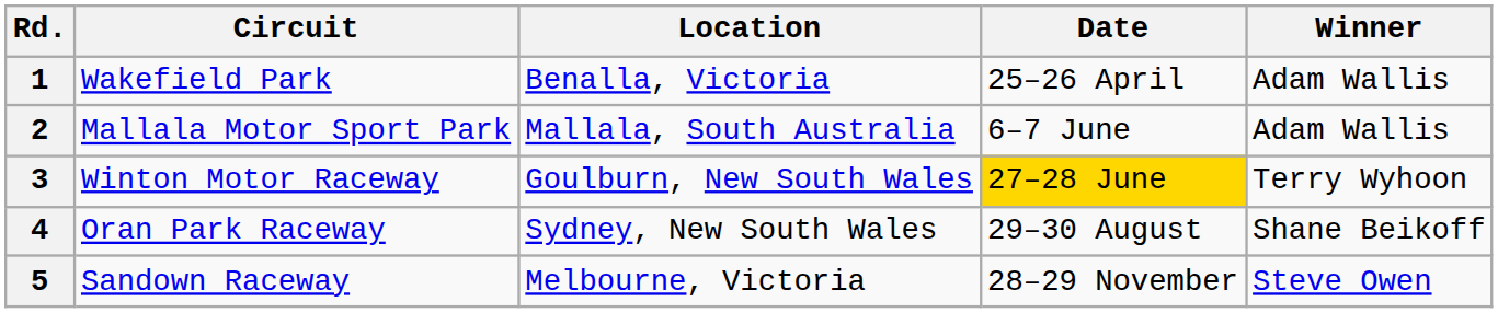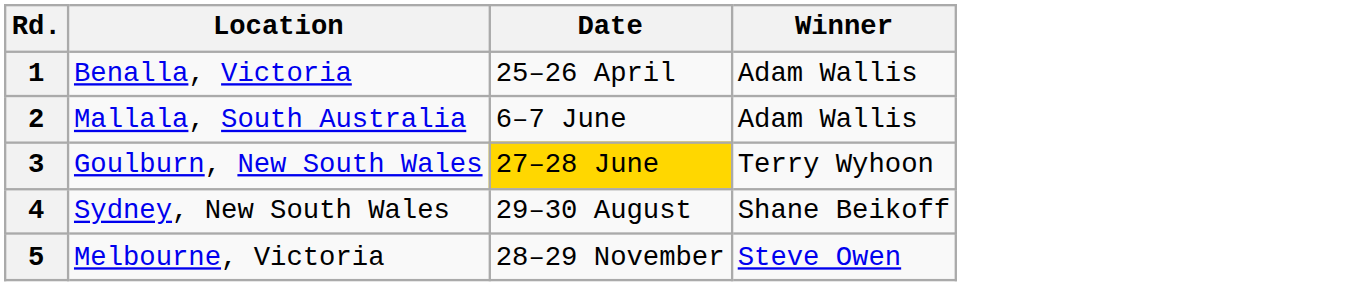- column: Circuit | Wakefield Park | Mallala Motor Sport Park | Winton Motor Raceway | Oran Park Raceway | Sandown Raceway
